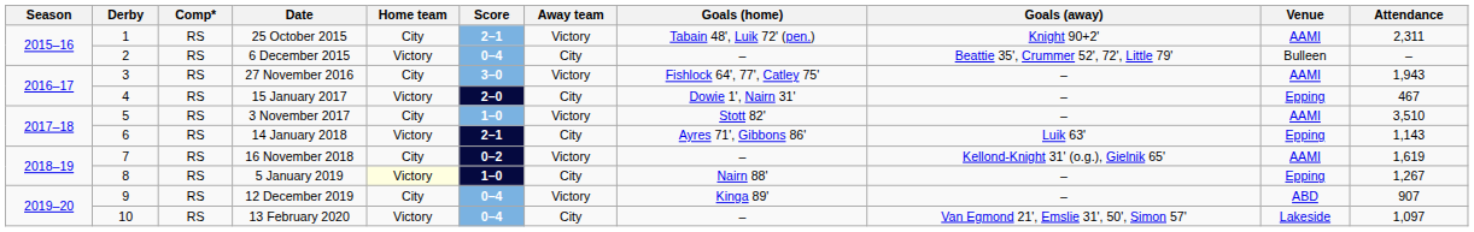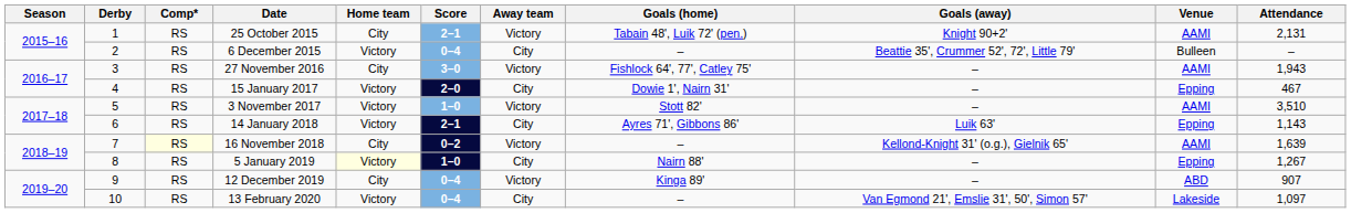25 October 2015 | Attendance: 2,311 -> 2,131
3 November 2017 | Home team: City -> Victory
16 November 2018 | Comp*: no background -> lightyellow background
16 November 2018 | Attendance: 1,619 -> 1,639
